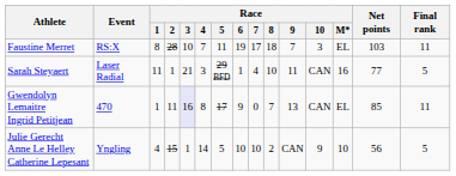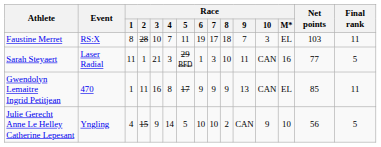Sarah Steyaert | Race / 7: 4 -> 3
Gwendolyn Lemaitre Ingrid Petitjean | Race / 3: lavender background -> no background
Gwendolyn Lemaitre Ingrid Petitjean | Race / 7: 0 -> 9
Gwendolyn Lemaitre Ingrid Petitjean | Race / 8: 7 -> 9
Julie Gerecht Anne Le Helley Catherine Lepesant | Race / 3: 1 -> 9
